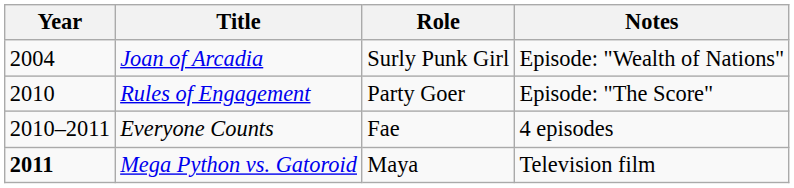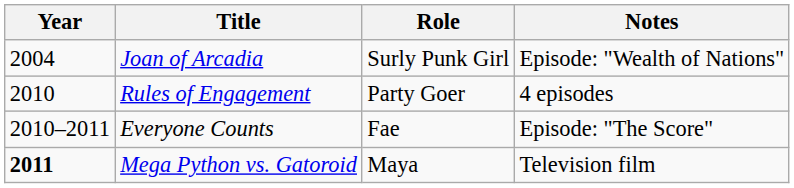Rules of Engagement | Notes: Episode: "The Score" -> 4 episodes
Everyone Counts | Notes: 4 episodes -> Episode: "The Score"
